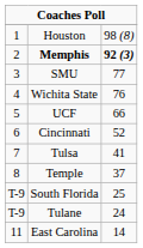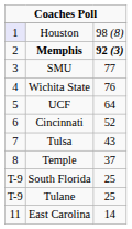Houston | column 1: no background -> lavender background
UCF | column 3: 66 -> 64
Tulsa | column 3: 41 -> 43
Tulane | column 3: 24 -> 25
